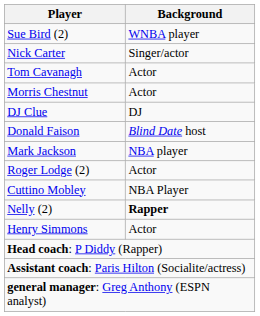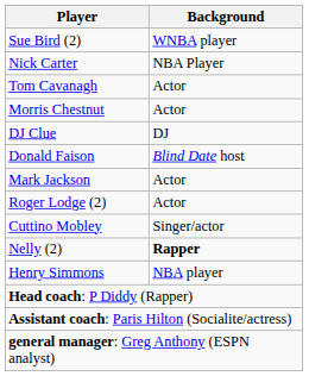Nick Carter | Background: Singer/actor -> NBA Player
Mark Jackson | Background: NBA player -> Actor
Cuttino Mobley | Background: NBA Player -> Singer/actor
Henry Simmons | Background: Actor -> NBA player
